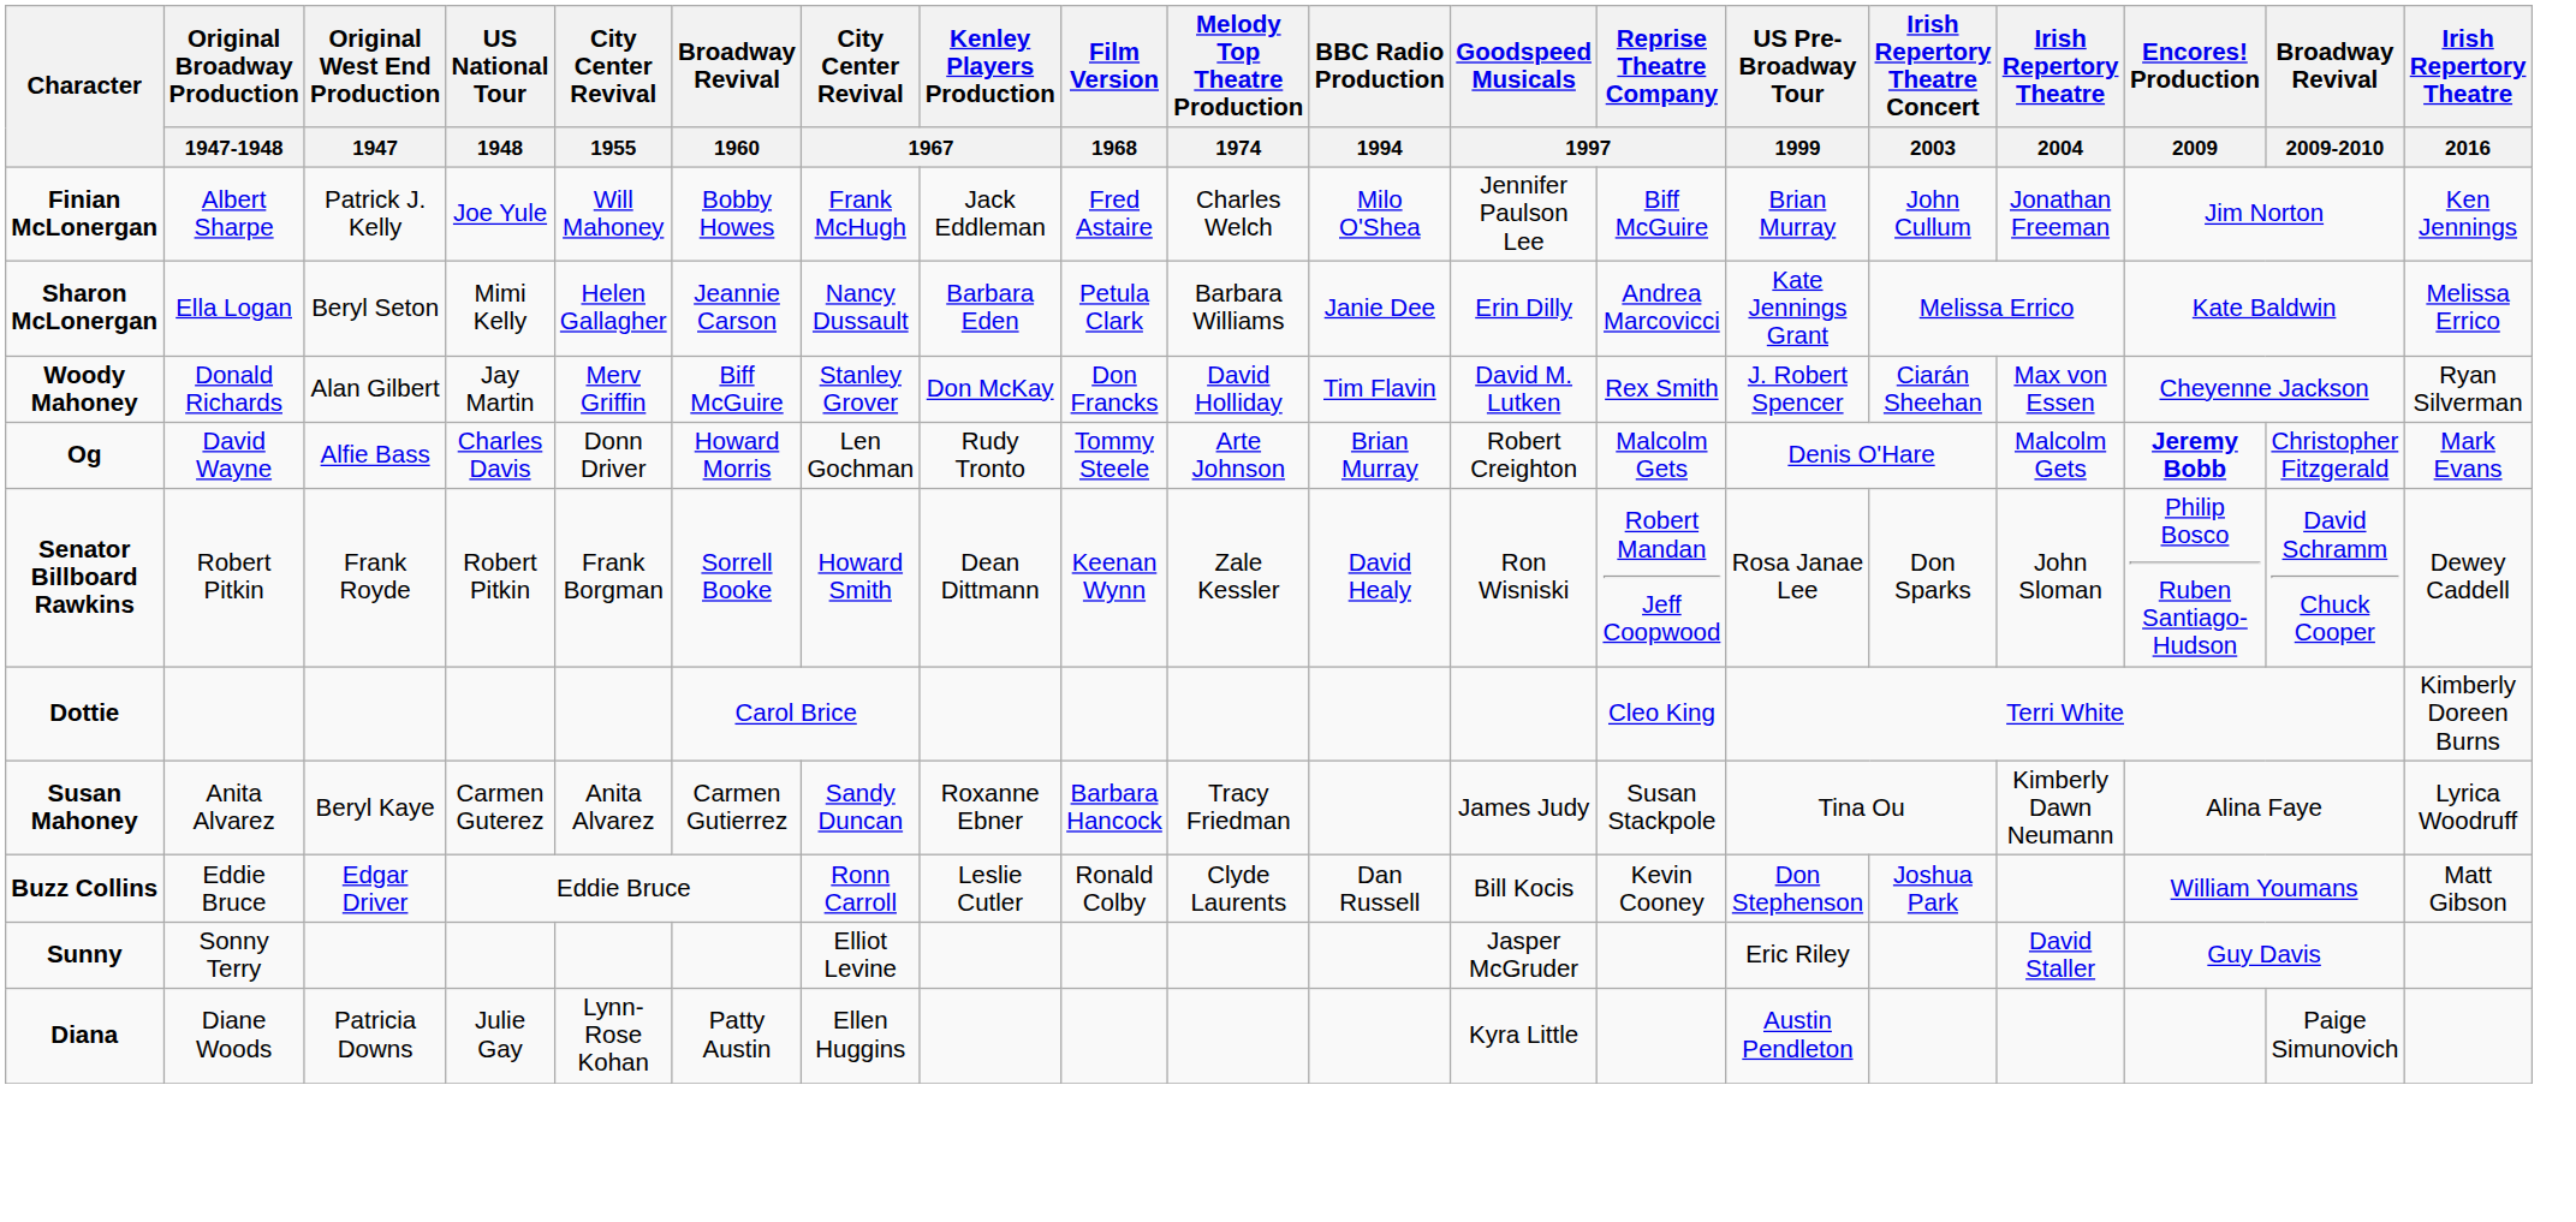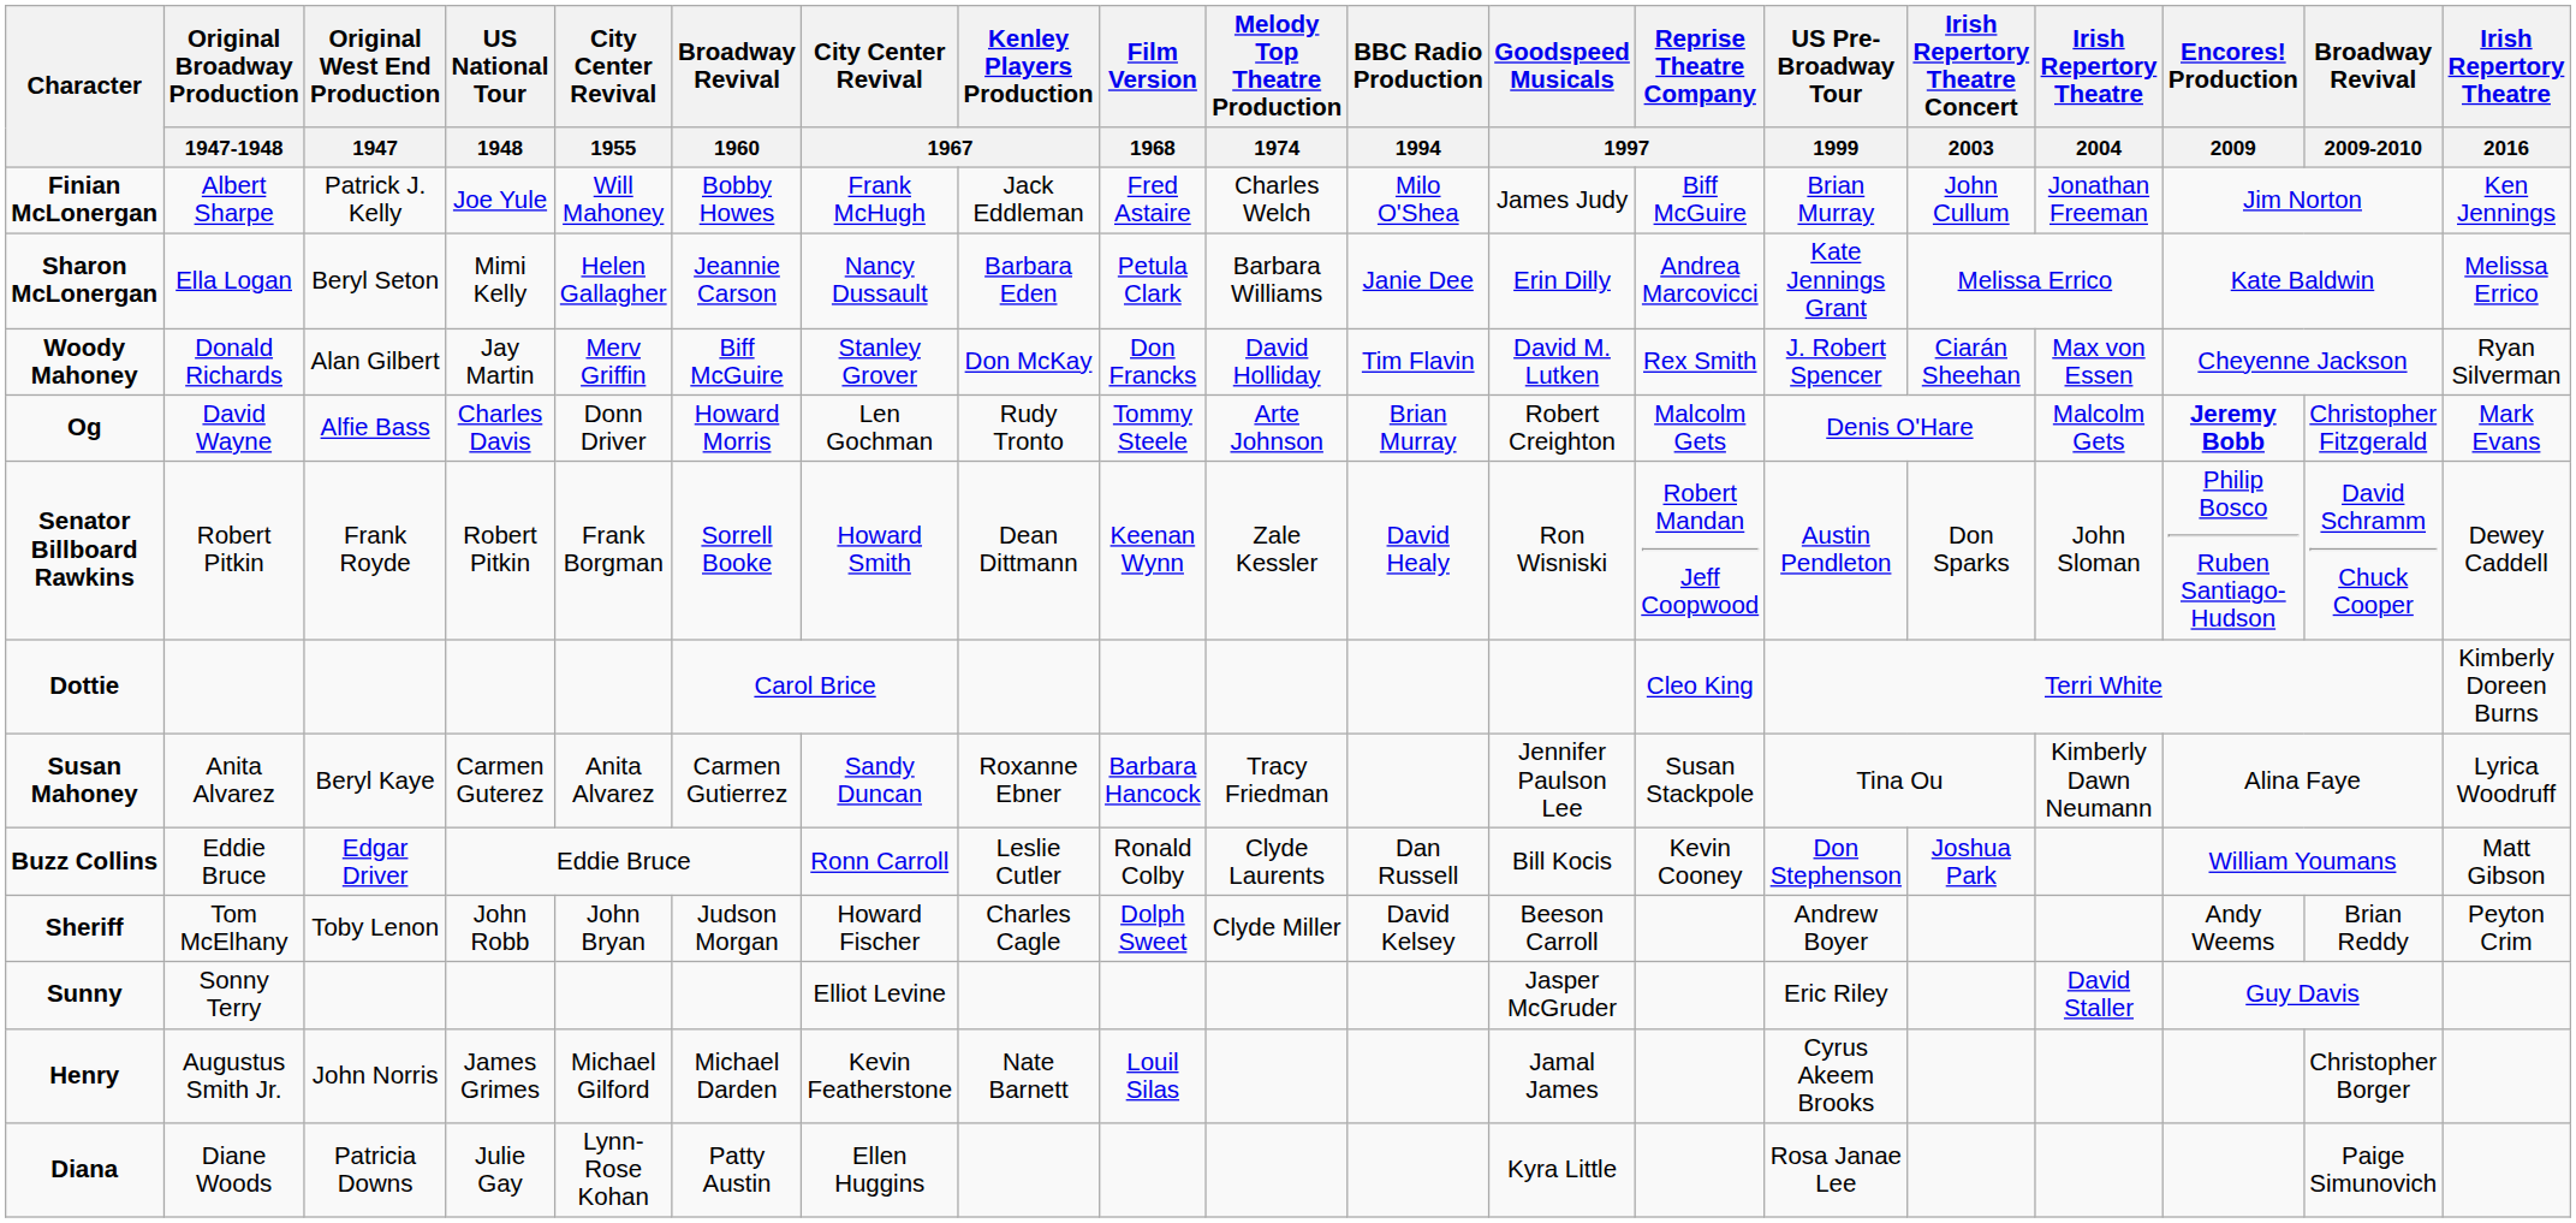Finian McLonergan | Goodspeed Musicals / 1997: Jennifer Paulson Lee -> James Judy
Senator Billboard Rawkins | US Pre-Broadway Tour / 1999: Rosa Janae Lee -> Austin Pendleton
Susan Mahoney | Goodspeed Musicals / 1997: James Judy -> Jennifer Paulson Lee
+ row: Sheriff | Tom McElhany | Toby Lenon | John Robb | John Bryan | Judson Morgan | Howard Fischer | Charles Cagle | Dolph Sweet | Clyde Miller | David Kelsey | Beeson Carroll | Andrew Boyer | Andy Weems | Brian Reddy | Peyton Crim
+ row: Henry | Augustus Smith Jr. | John Norris | James Grimes | Michael Gilford | Michael Darden | Kevin Featherstone | Nate Barnett | Louil Silas | Jamal James | Cyrus Akeem Brooks | Christopher Borger
Diana | US Pre-Broadway Tour / 1999: Austin Pendleton -> Rosa Janae Lee
